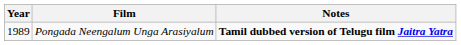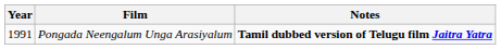Pongada Neengalum Unga Arasiyalum | Year: 1989 -> 1991
